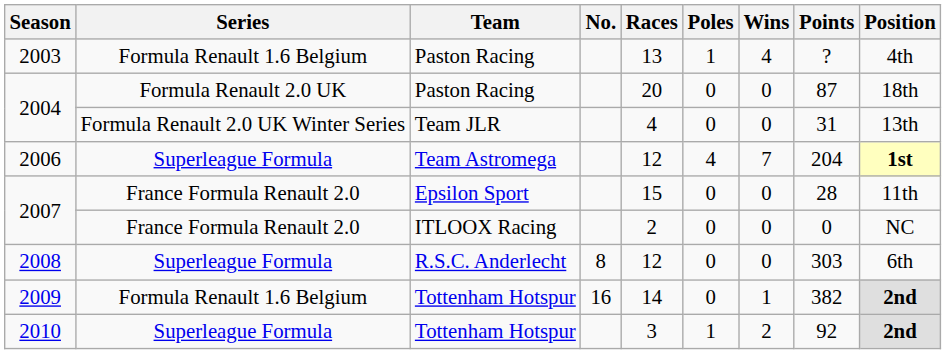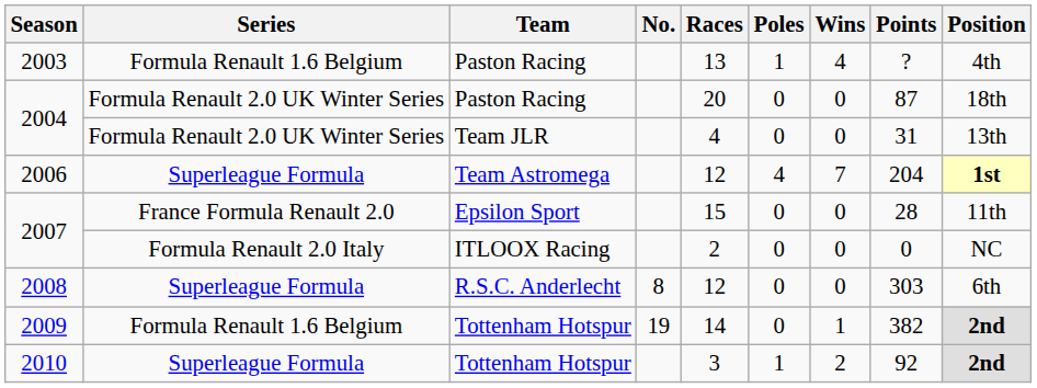2004 / Paston Racing | Series: Formula Renault 2.0 UK -> Formula Renault 2.0 UK Winter Series
2007 / ITLOOX Racing | Series: France Formula Renault 2.0 -> Formula Renault 2.0 Italy
2009 | No.: 16 -> 19
